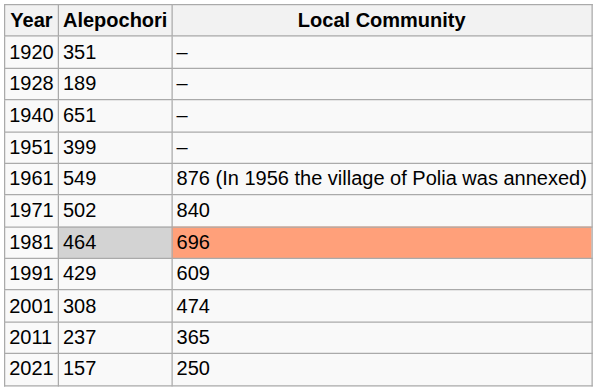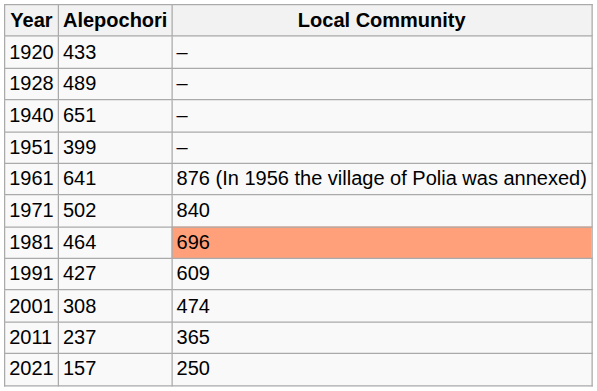1920 | Alepochori: 351 -> 433
1928 | Alepochori: 189 -> 489
1961 | Alepochori: 549 -> 641
1981 | Alepochori: lightgrey background -> no background
1991 | Alepochori: 429 -> 427
